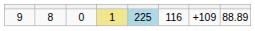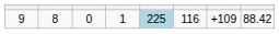9 | column 4: khaki background -> no background
9 | column 8: 88.89 -> 88.42
